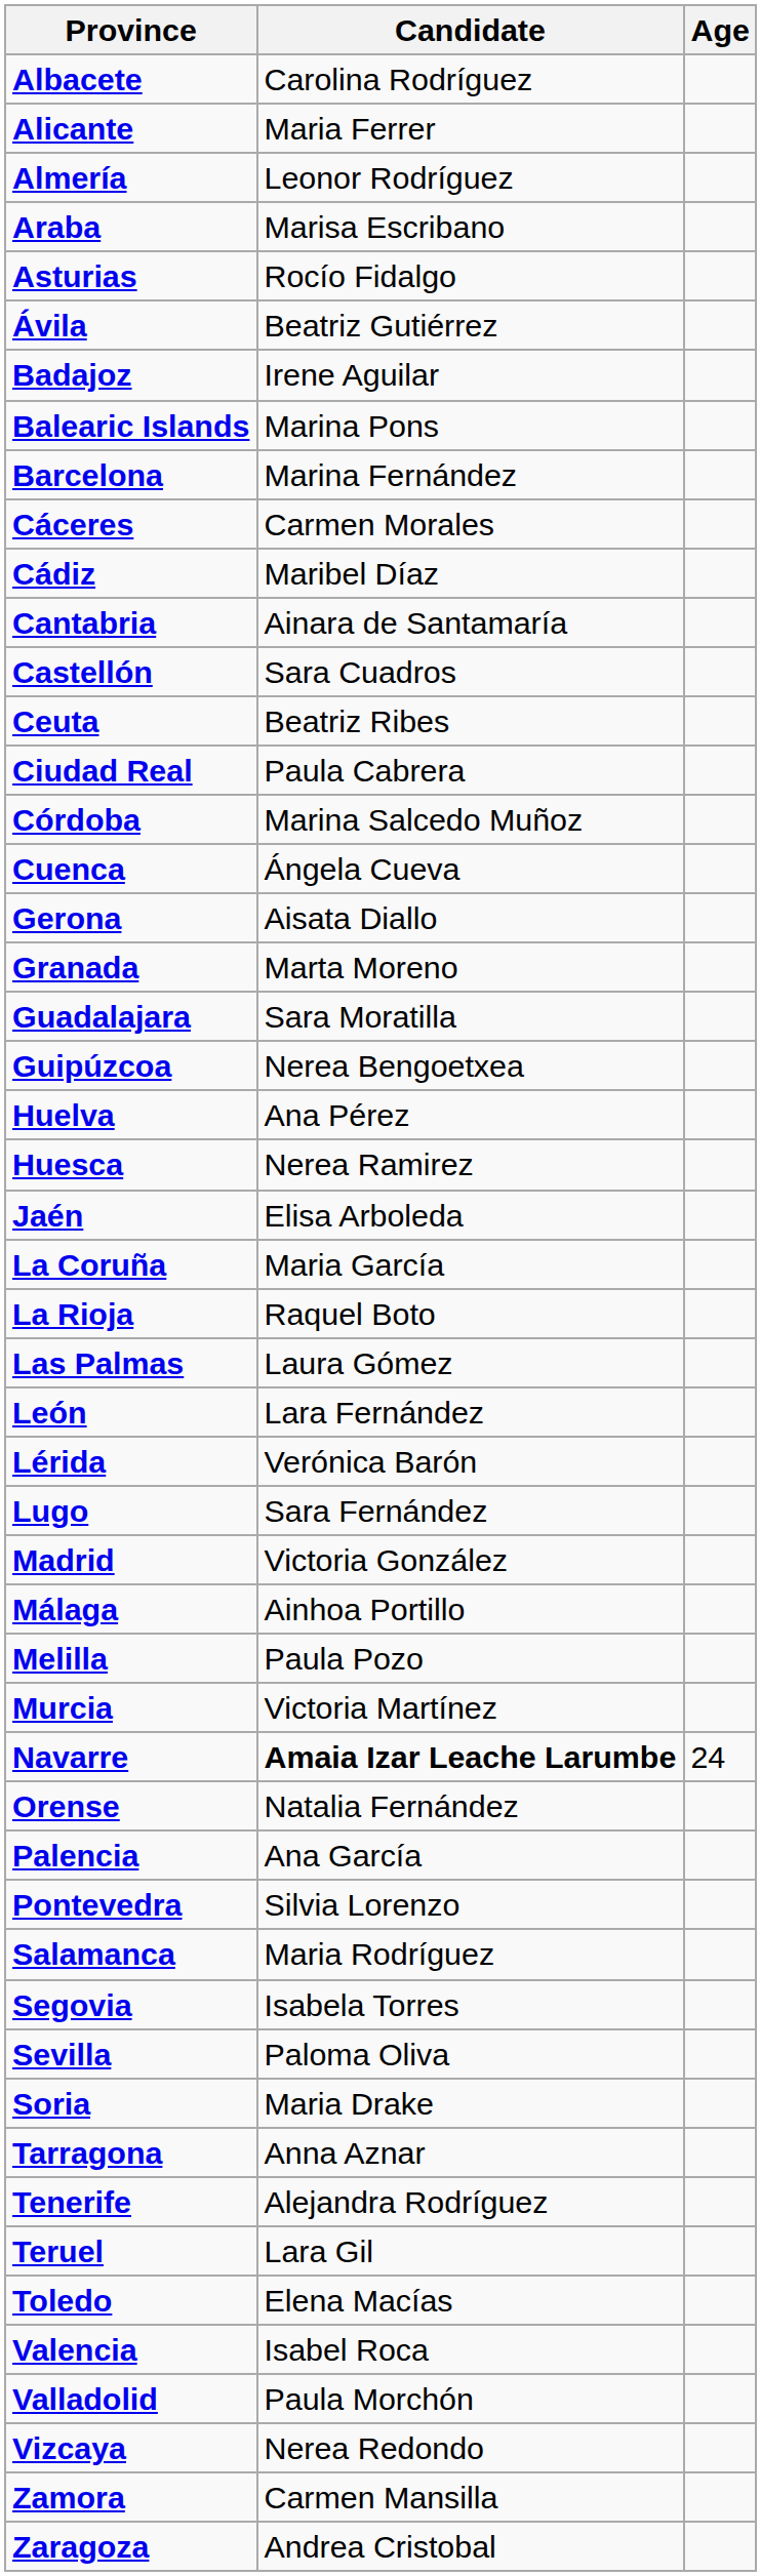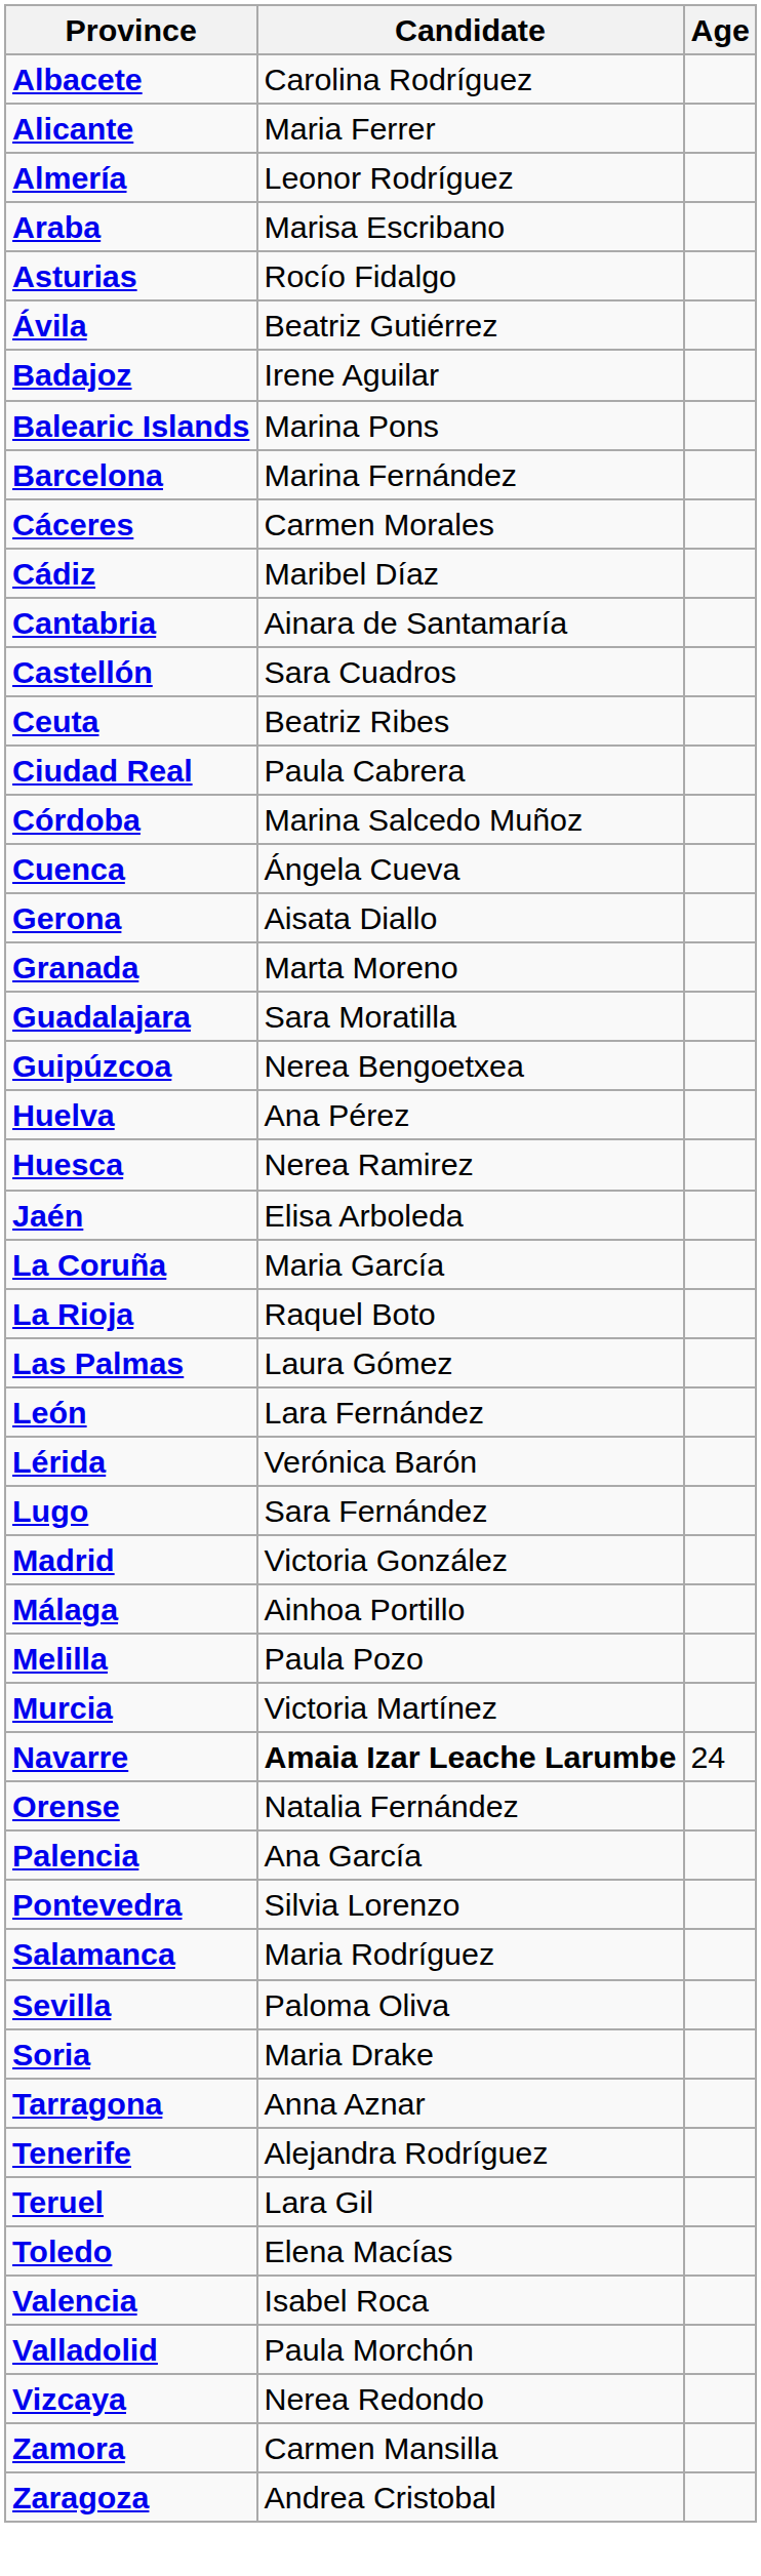- row: Segovia | Isabela Torres
